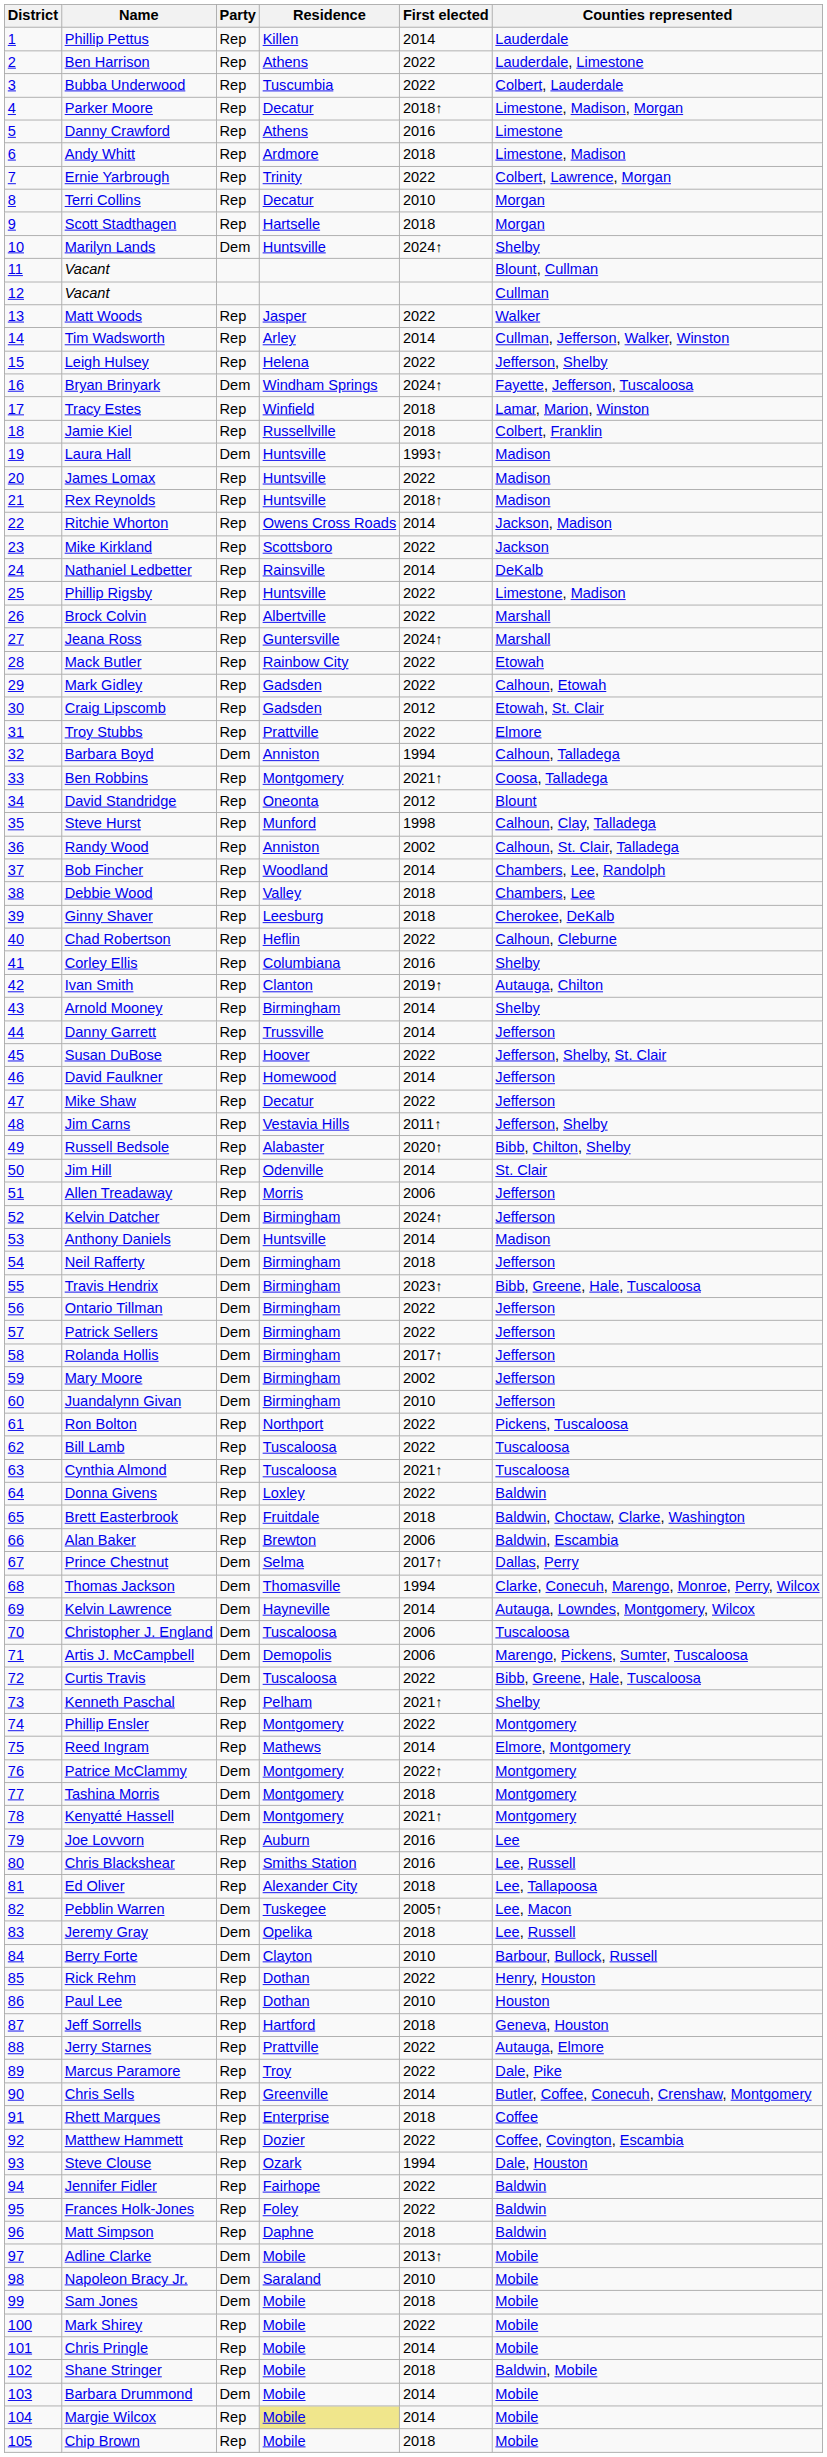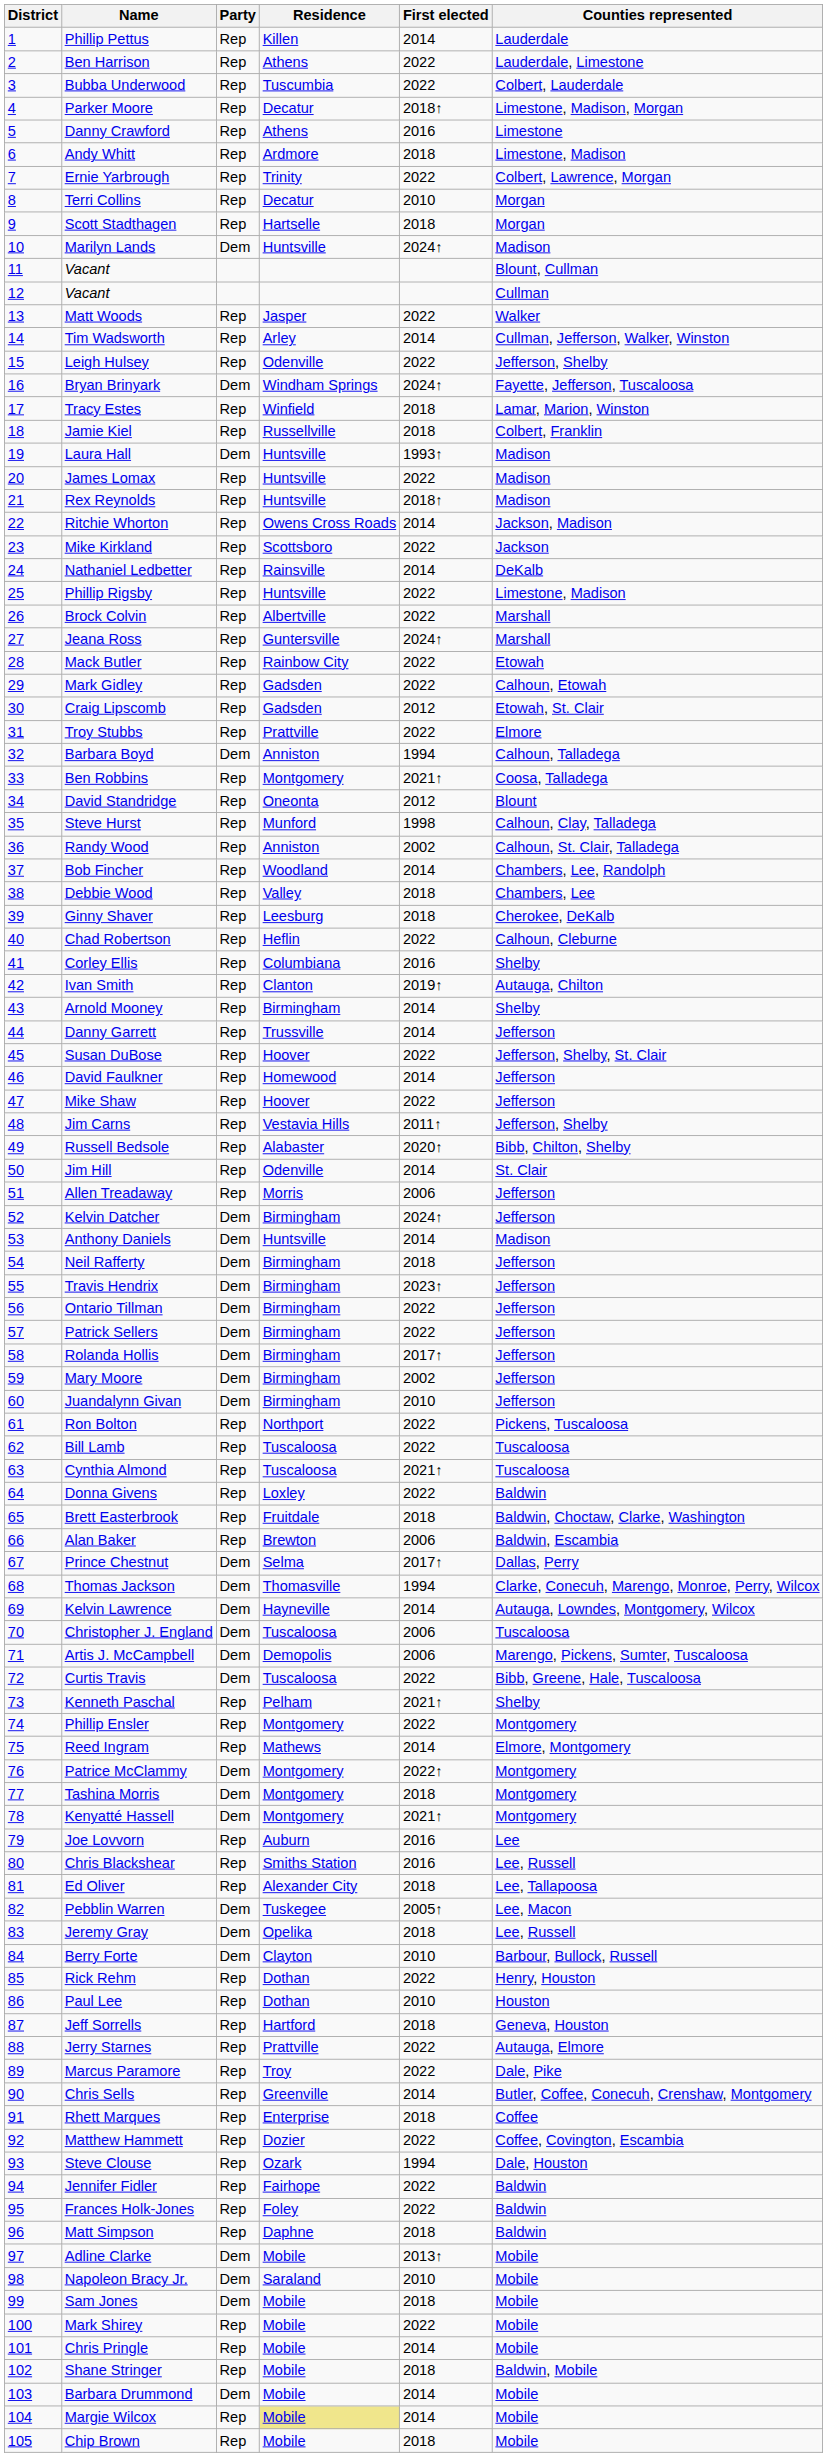Marilyn Lands | Counties represented: Shelby -> Madison
Leigh Hulsey | Residence: Helena -> Odenville
Mike Shaw | Residence: Decatur -> Hoover
Travis Hendrix | Counties represented: Bibb, Greene, Hale, Tuscaloosa -> Jefferson
